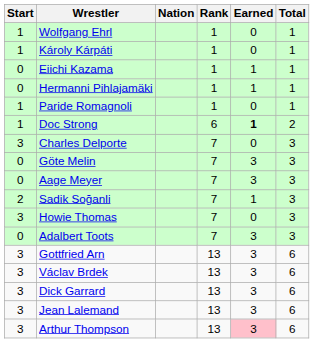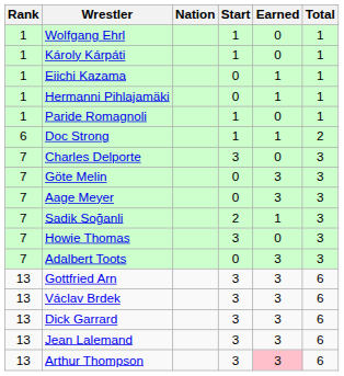columns swapped: Rank <-> Start
Doc Strong | Earned: bold -> normal
